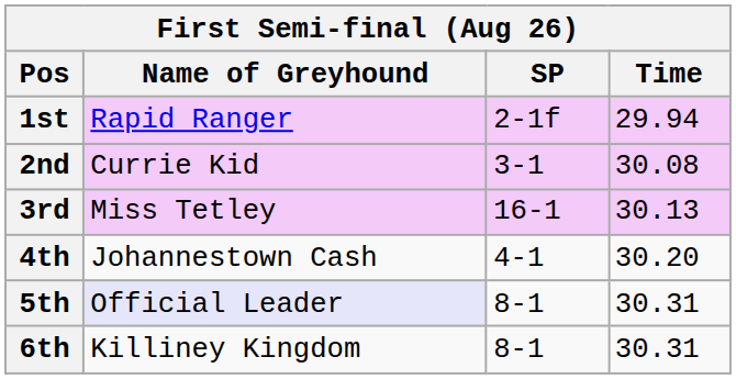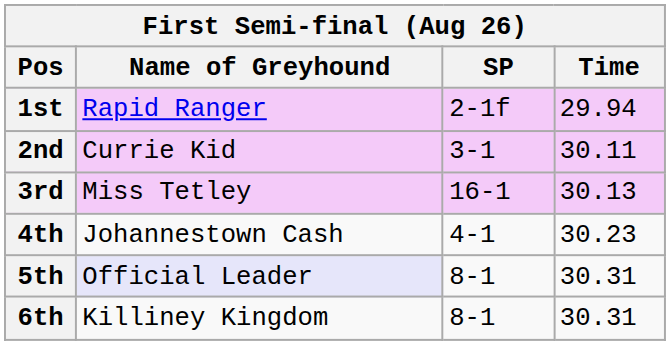2nd | Time: 30.08 -> 30.11
4th | Time: 30.20 -> 30.23
